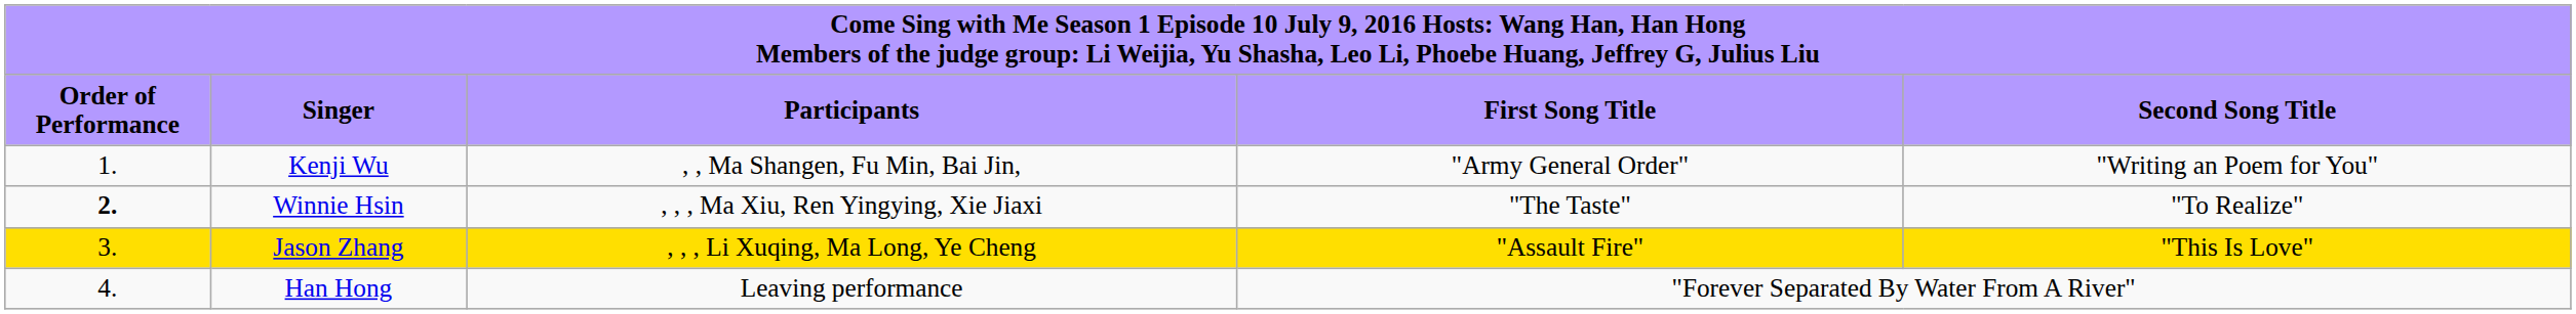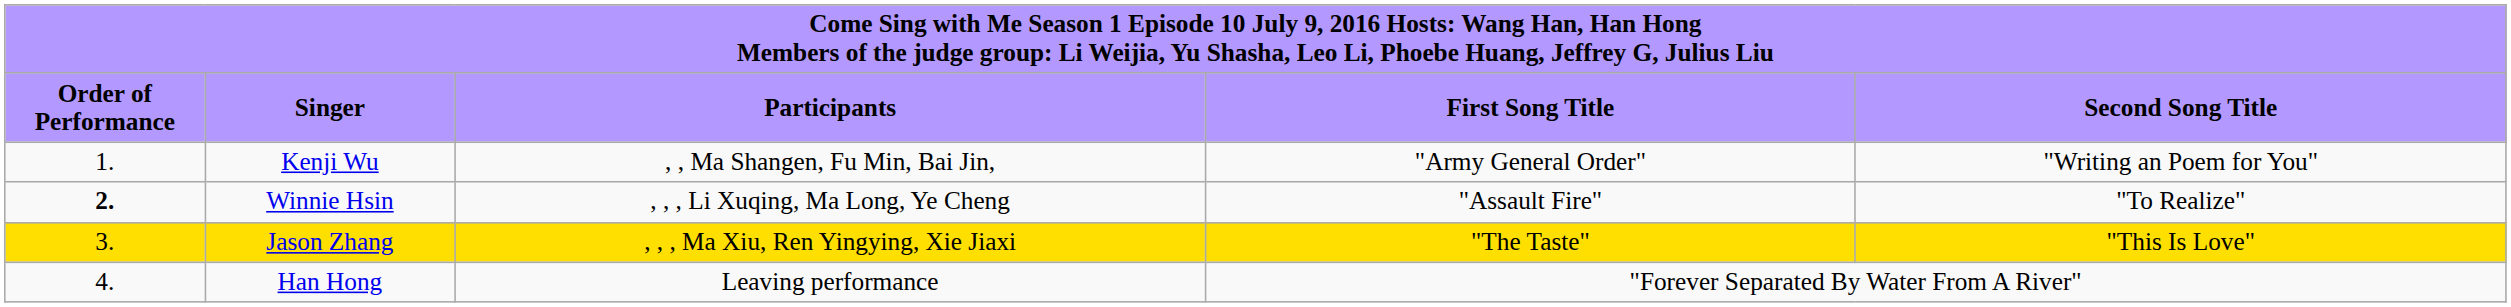Winnie Hsin | column 3: , , , Ma Xiu, Ren Yingying, Xie Jiaxi -> , , , Li Xuqing, Ma Long, Ye Cheng
Winnie Hsin | column 4: "The Taste" -> "Assault Fire"
Jason Zhang | column 3: , , , Li Xuqing, Ma Long, Ye Cheng -> , , , Ma Xiu, Ren Yingying, Xie Jiaxi
Jason Zhang | column 4: "Assault Fire" -> "The Taste"
